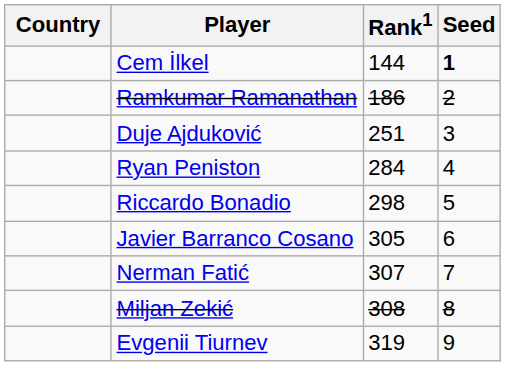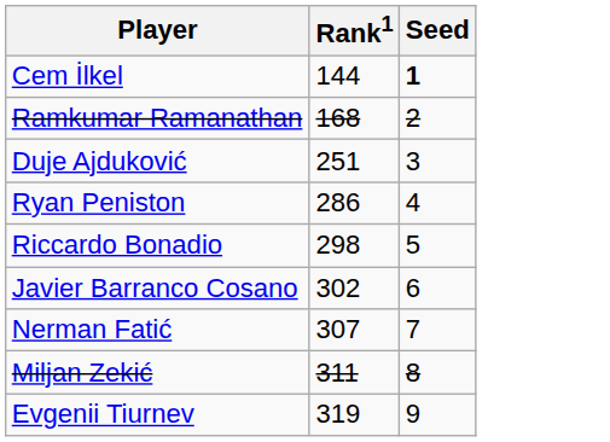- column: Country
Ramkumar Ramanathan | Rank1: 186 -> 168
Ryan Peniston | Rank1: 284 -> 286
Javier Barranco Cosano | Rank1: 305 -> 302
Miljan Zekić | Rank1: 308 -> 311
